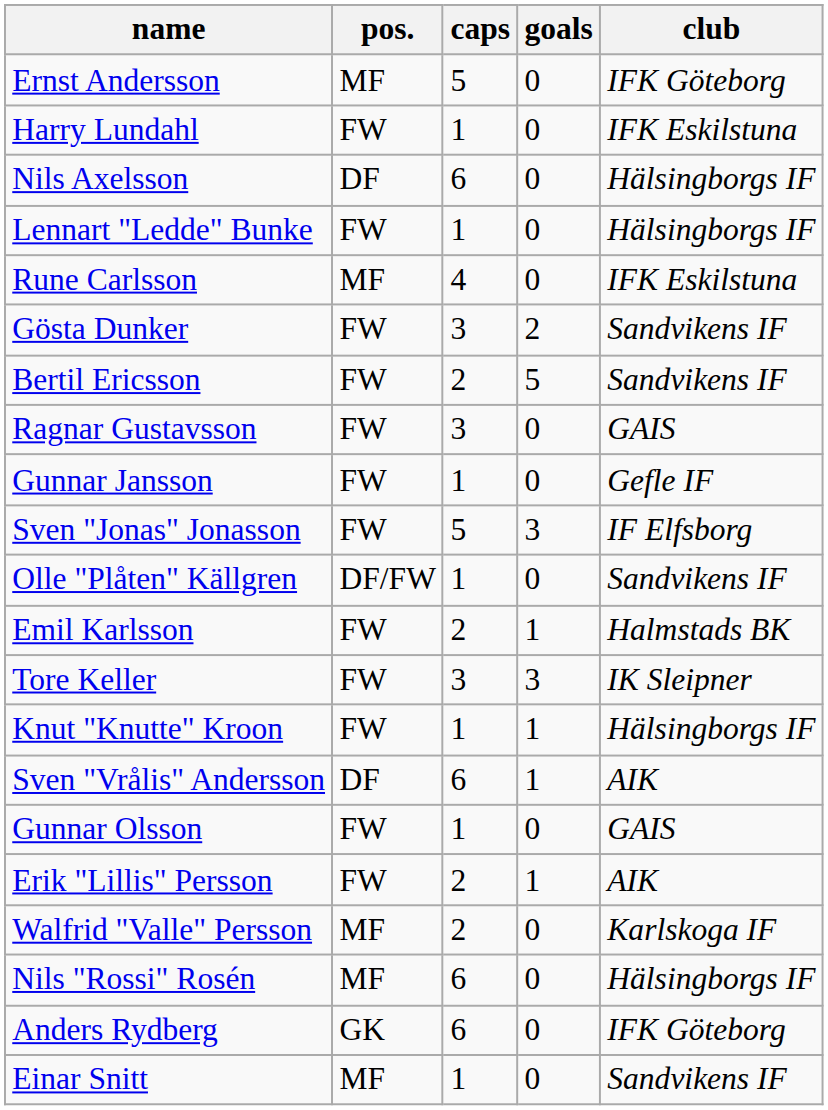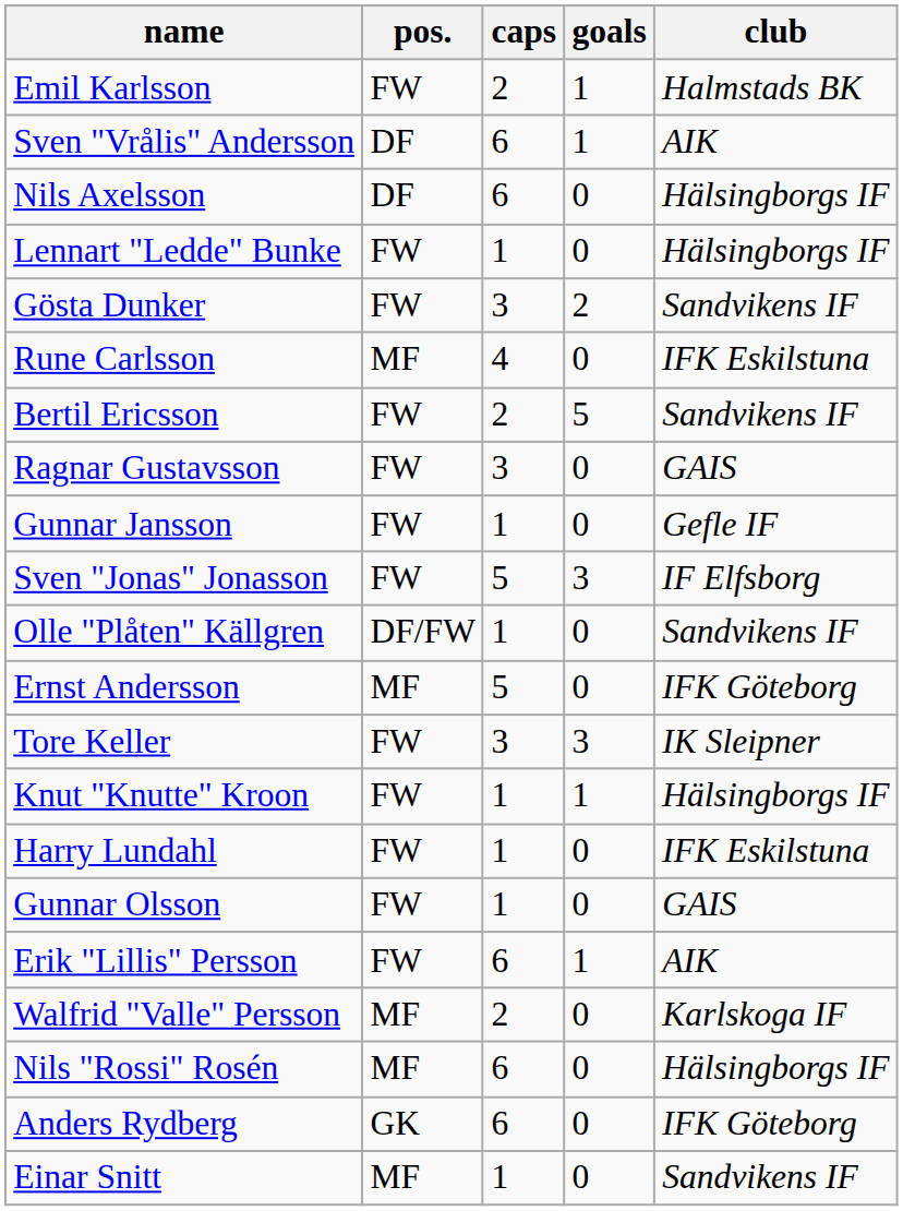rows swapped: Ernst Andersson <-> Emil Karlsson
rows swapped: Sven "Vrålis" Andersson <-> Harry Lundahl
rows swapped: Rune Carlsson <-> Gösta Dunker
Erik "Lillis" Persson | caps: 2 -> 6
